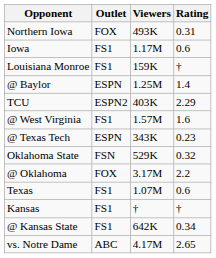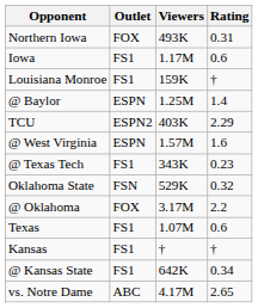@ West Virginia | Outlet: FS1 -> ESPN
@ Texas Tech | Outlet: ESPN -> FS1
